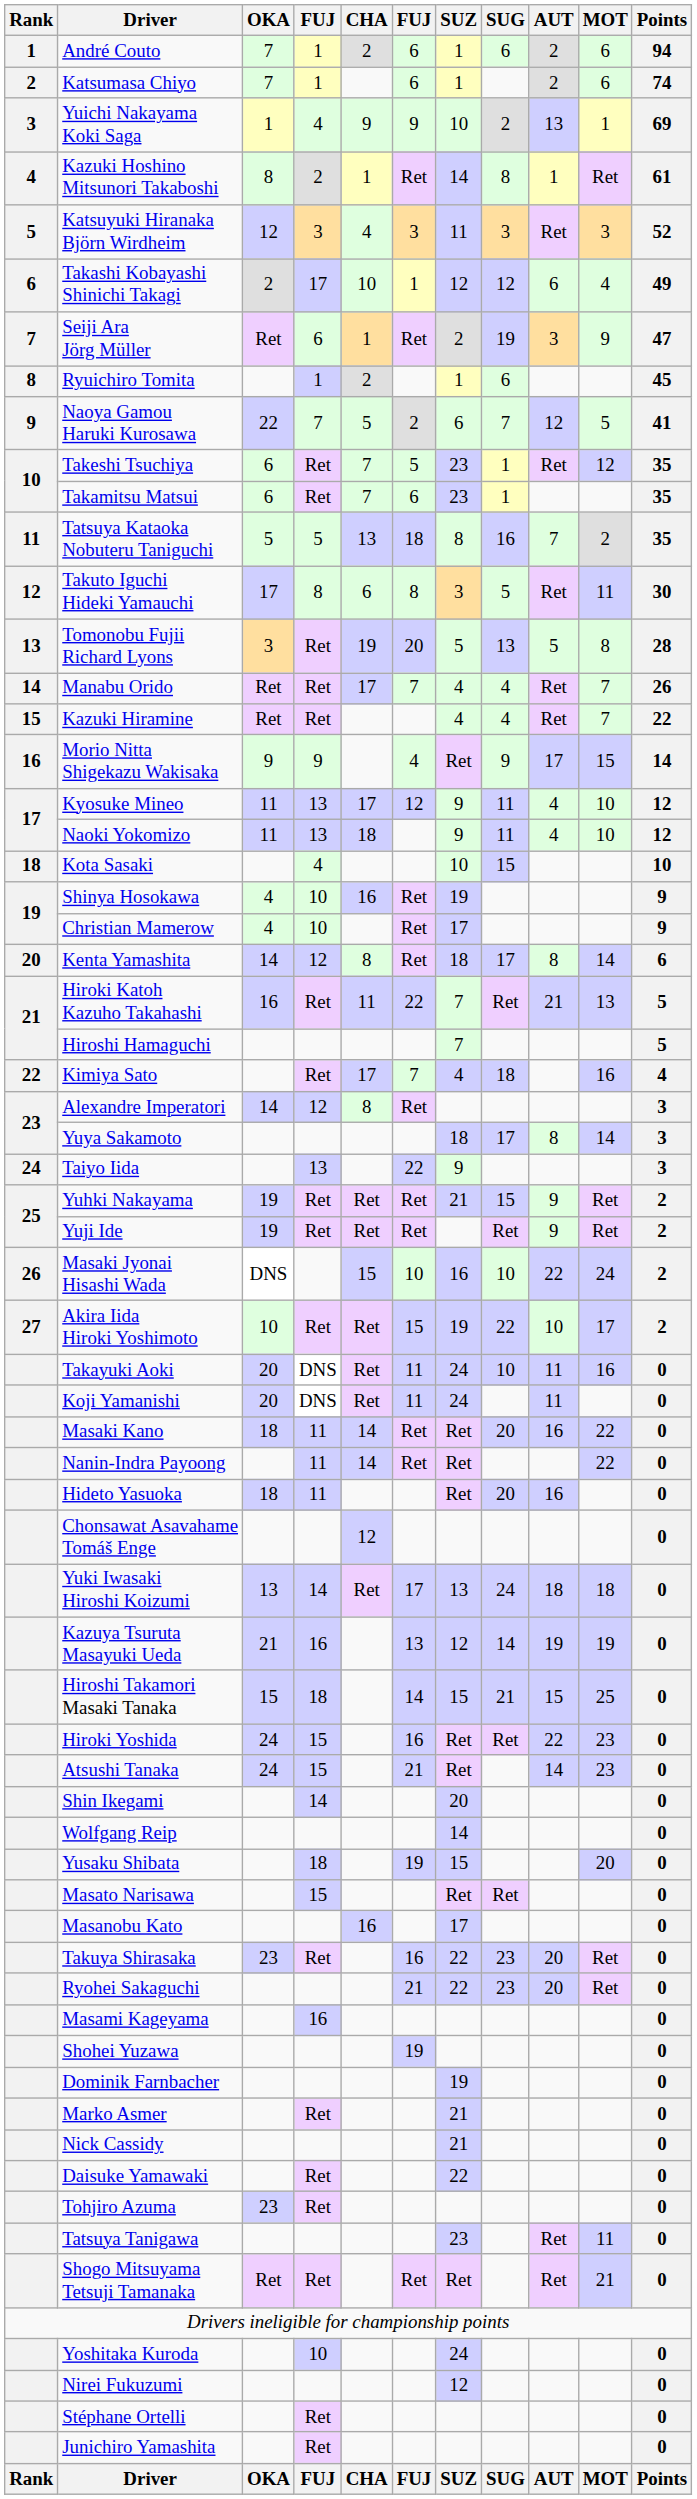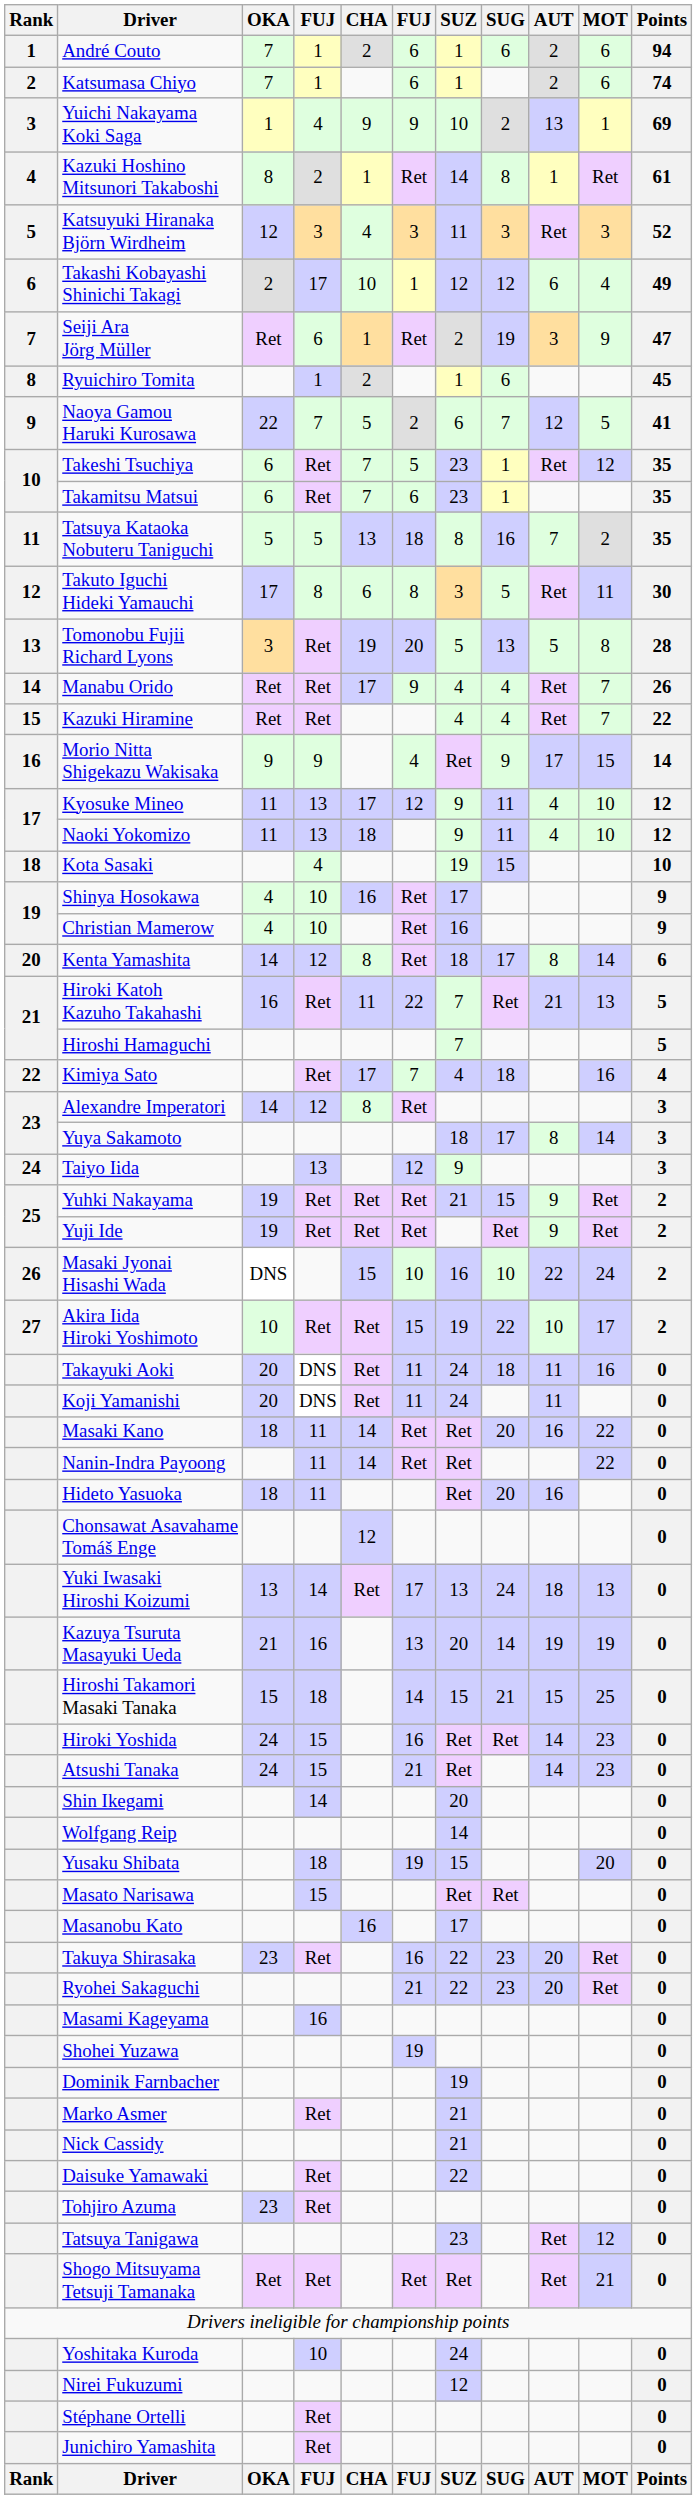Manabu Orido | column 6: 7 -> 9
Kota Sasaki | SUZ: 10 -> 19
Shinya Hosokawa | SUZ: 19 -> 17
Christian Mamerow | SUZ: 17 -> 16
Taiyo Iida | column 6: 22 -> 12
Takayuki Aoki | SUG: 10 -> 18
Yuki Iwasaki Hiroshi Koizumi | MOT: 18 -> 13
Kazuya Tsuruta Masayuki Ueda | SUZ: 12 -> 20
Hiroki Yoshida | AUT: 22 -> 14
Tatsuya Tanigawa | MOT: 11 -> 12
